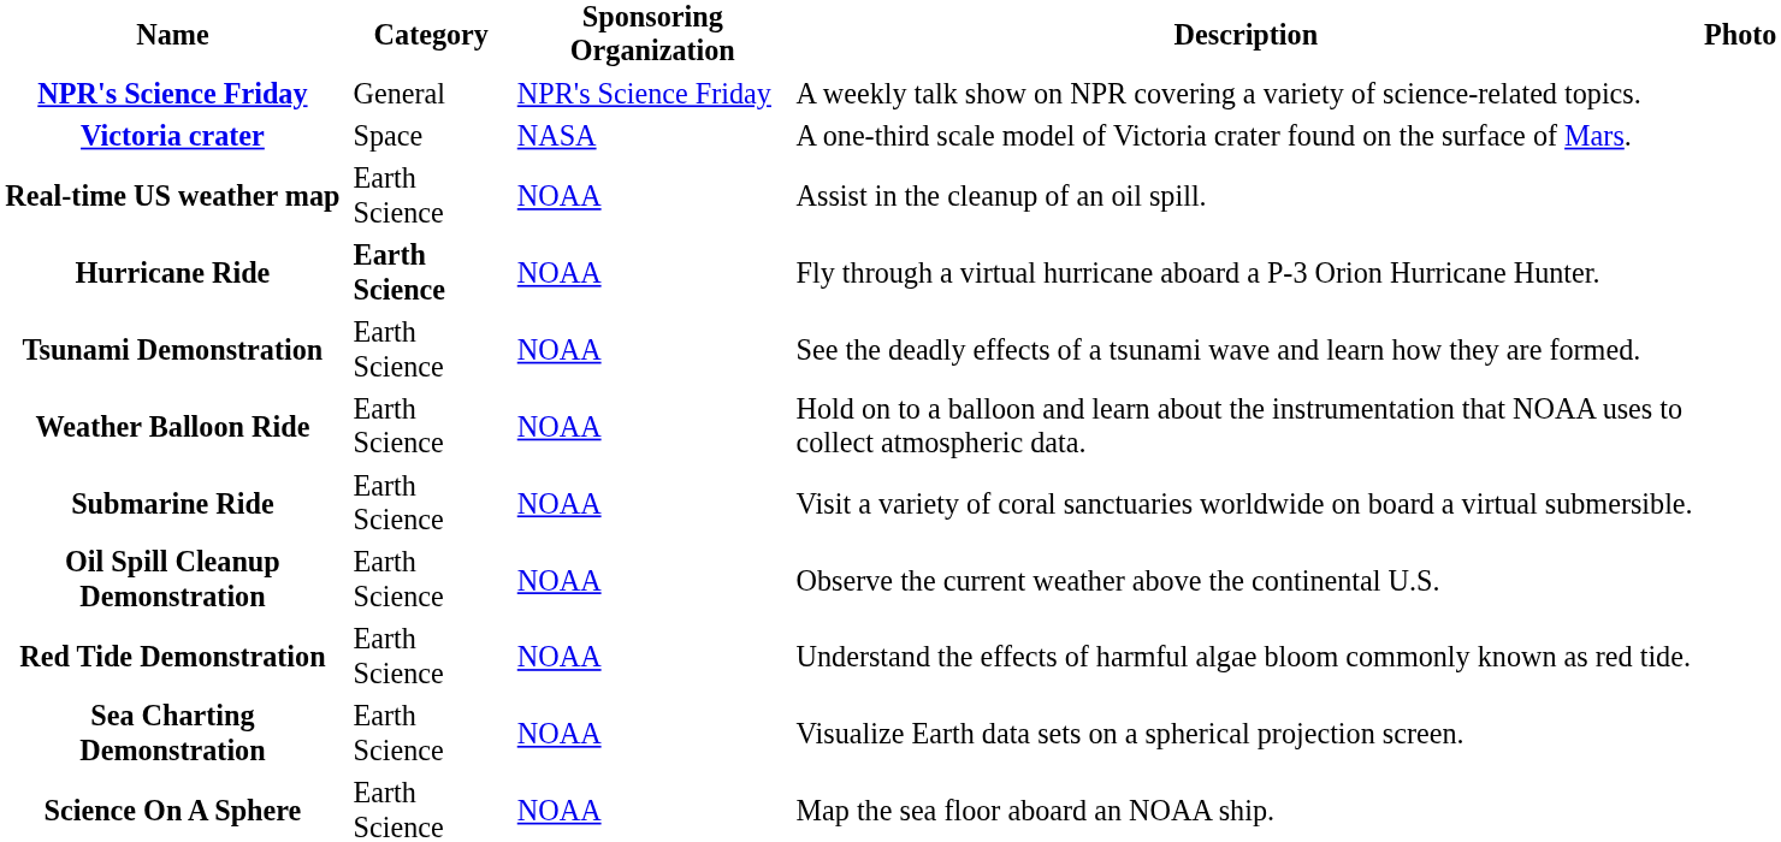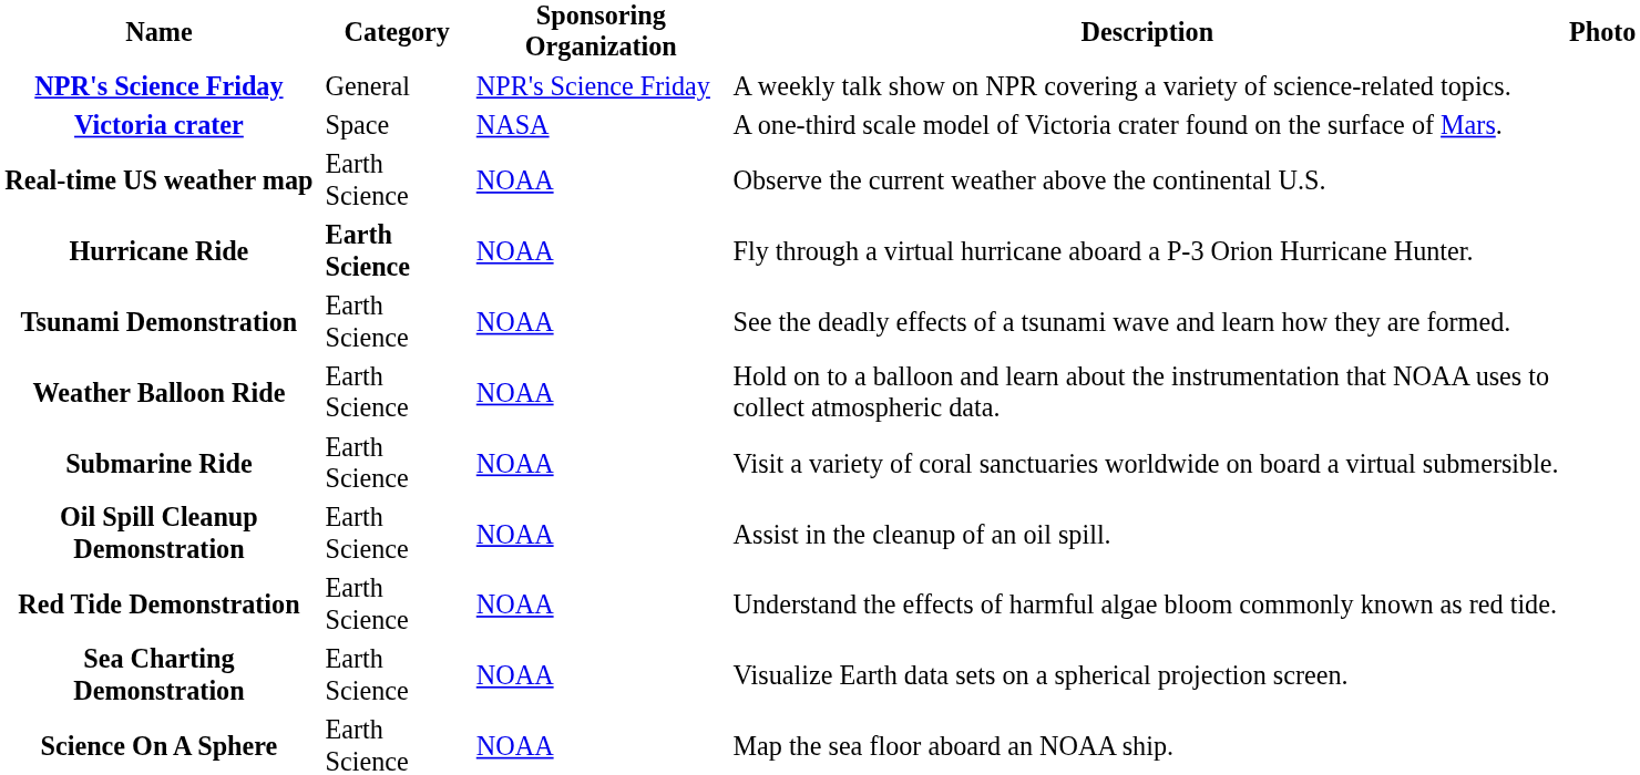Real-time US weather map | Description: Assist in the cleanup of an oil spill. -> Observe the current weather above the continental U.S.
Oil Spill Cleanup Demonstration | Description: Observe the current weather above the continental U.S. -> Assist in the cleanup of an oil spill.
